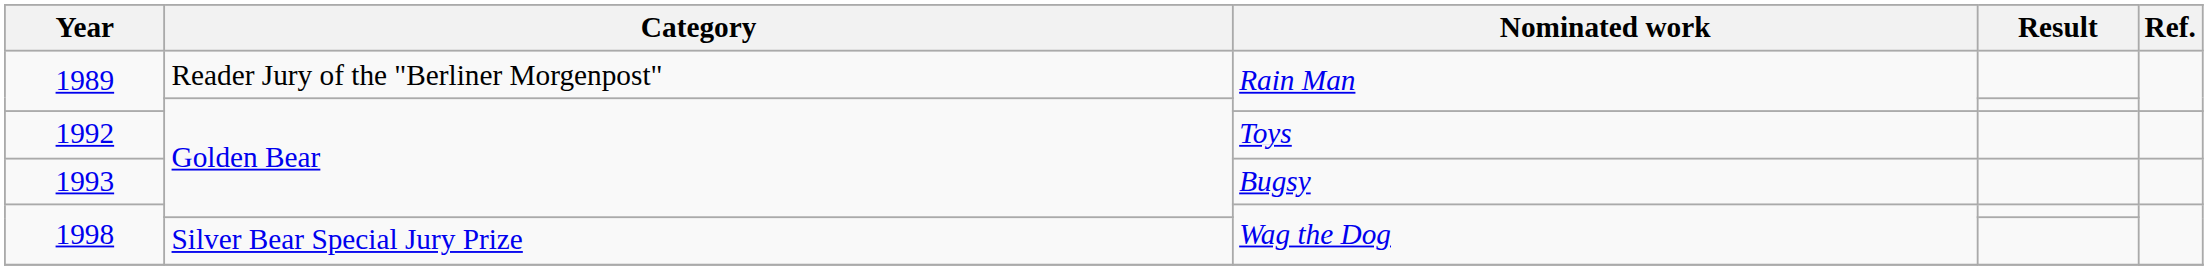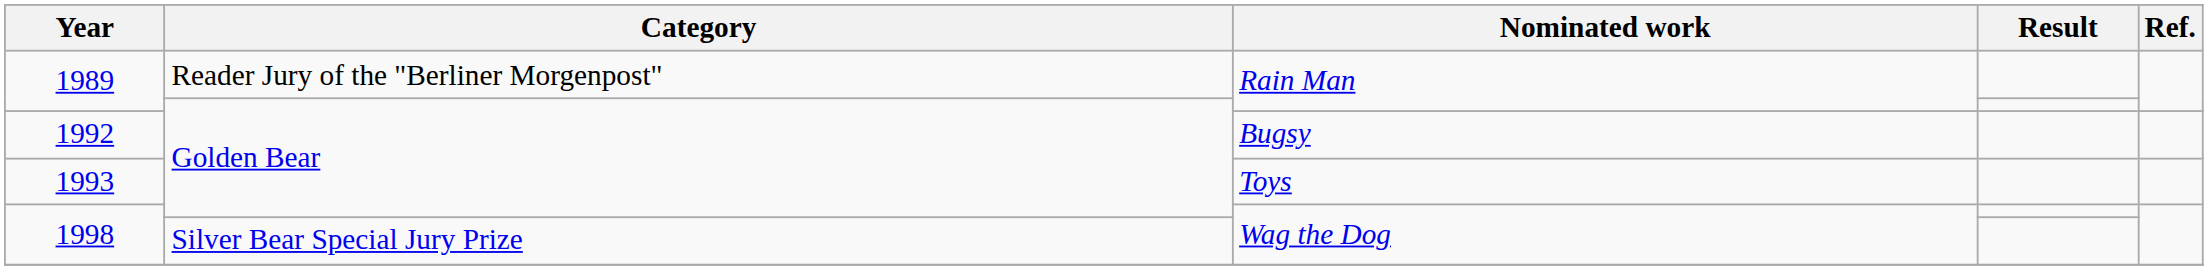1992 | Nominated work: Toys -> Bugsy
1993 | Nominated work: Bugsy -> Toys
